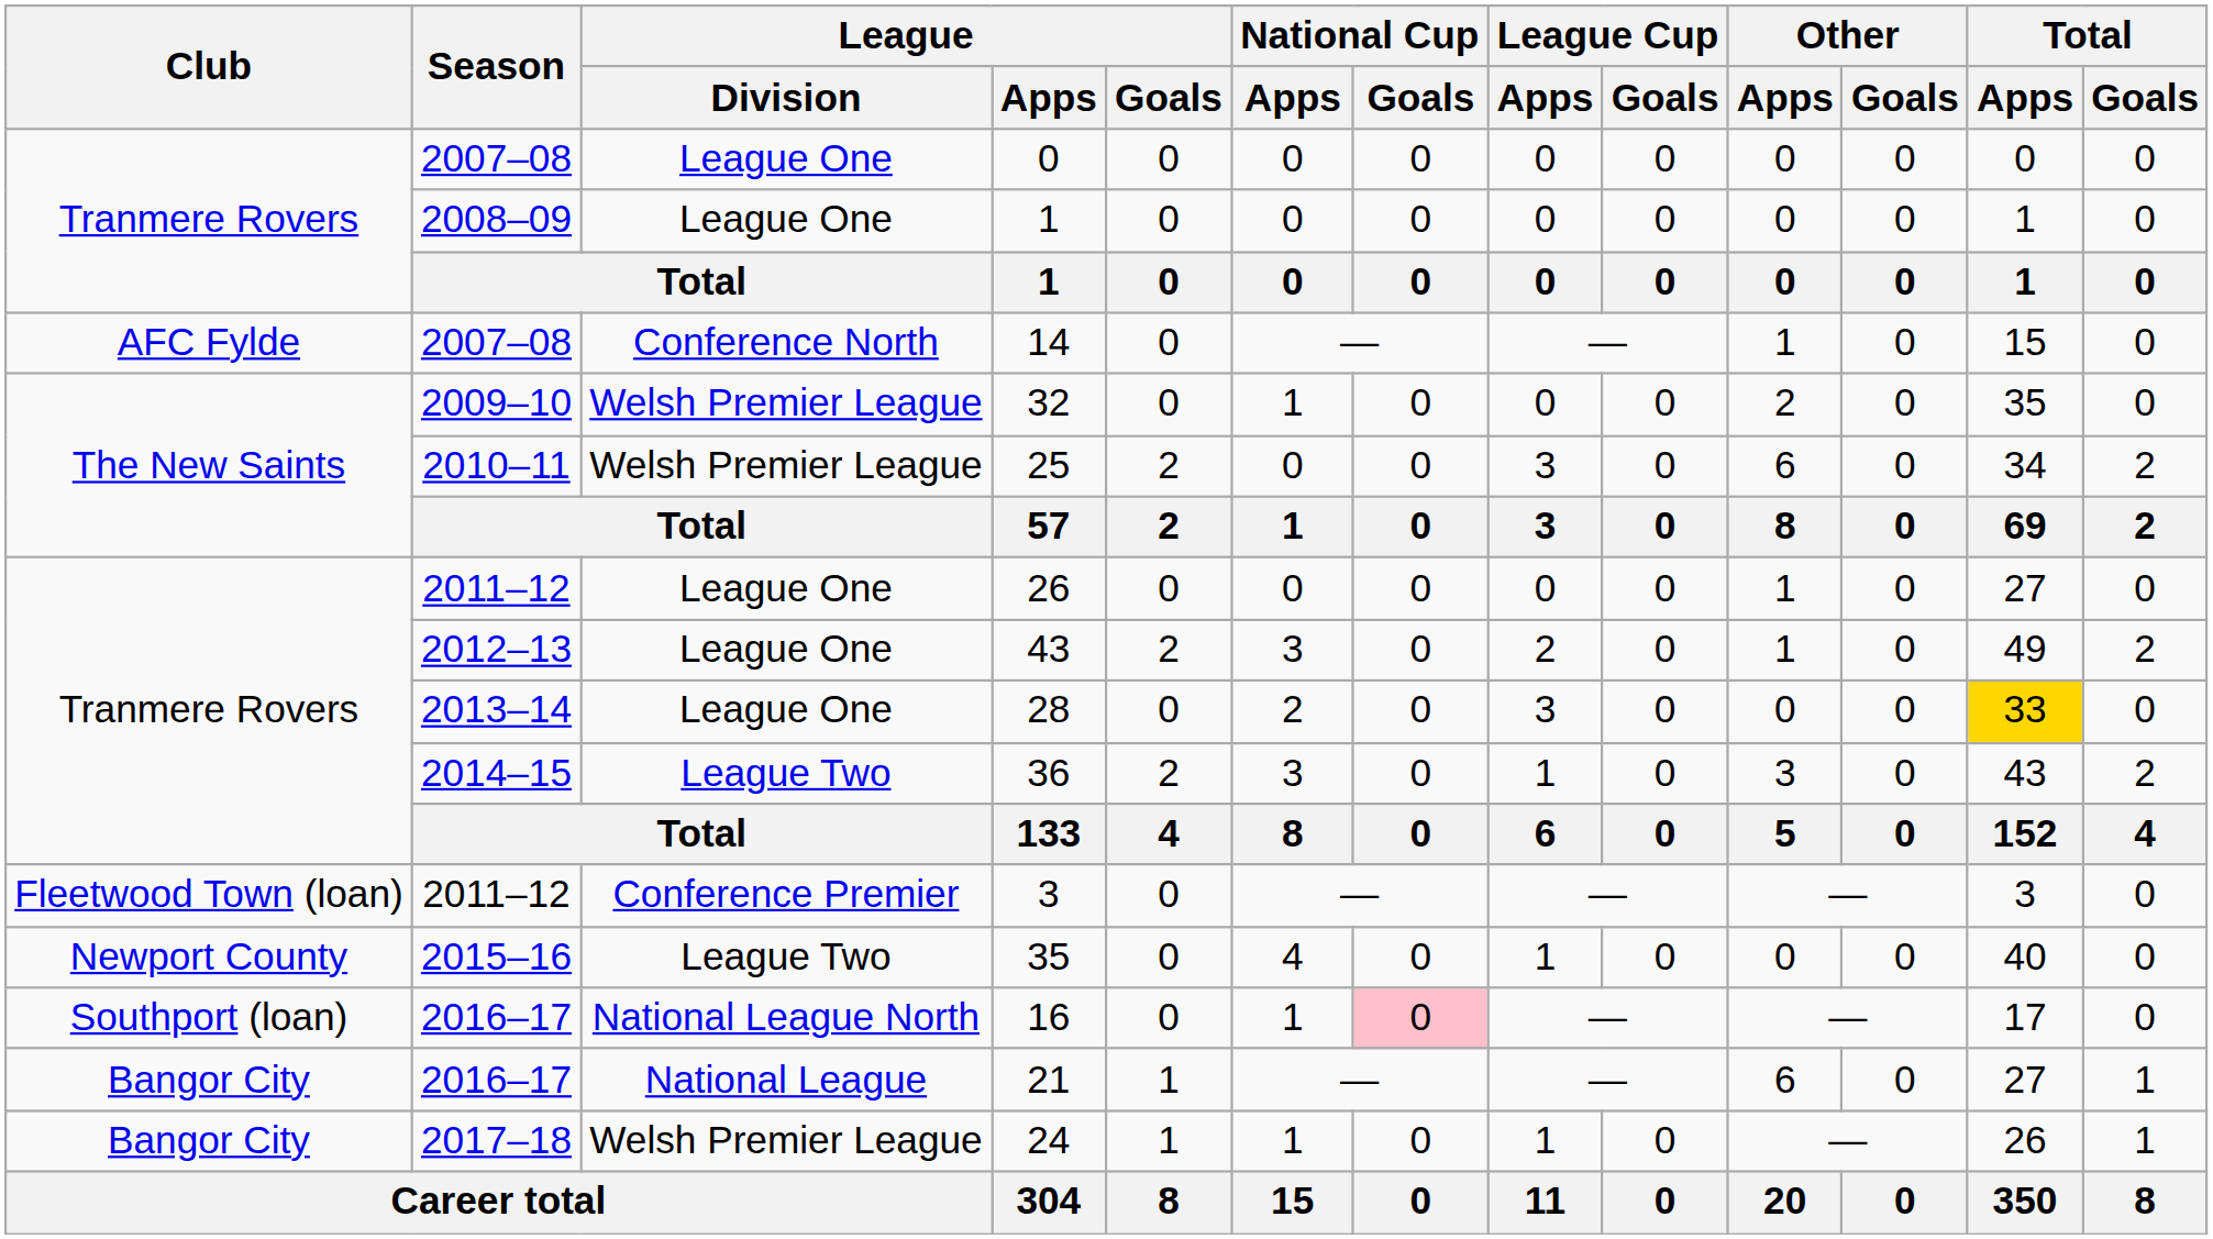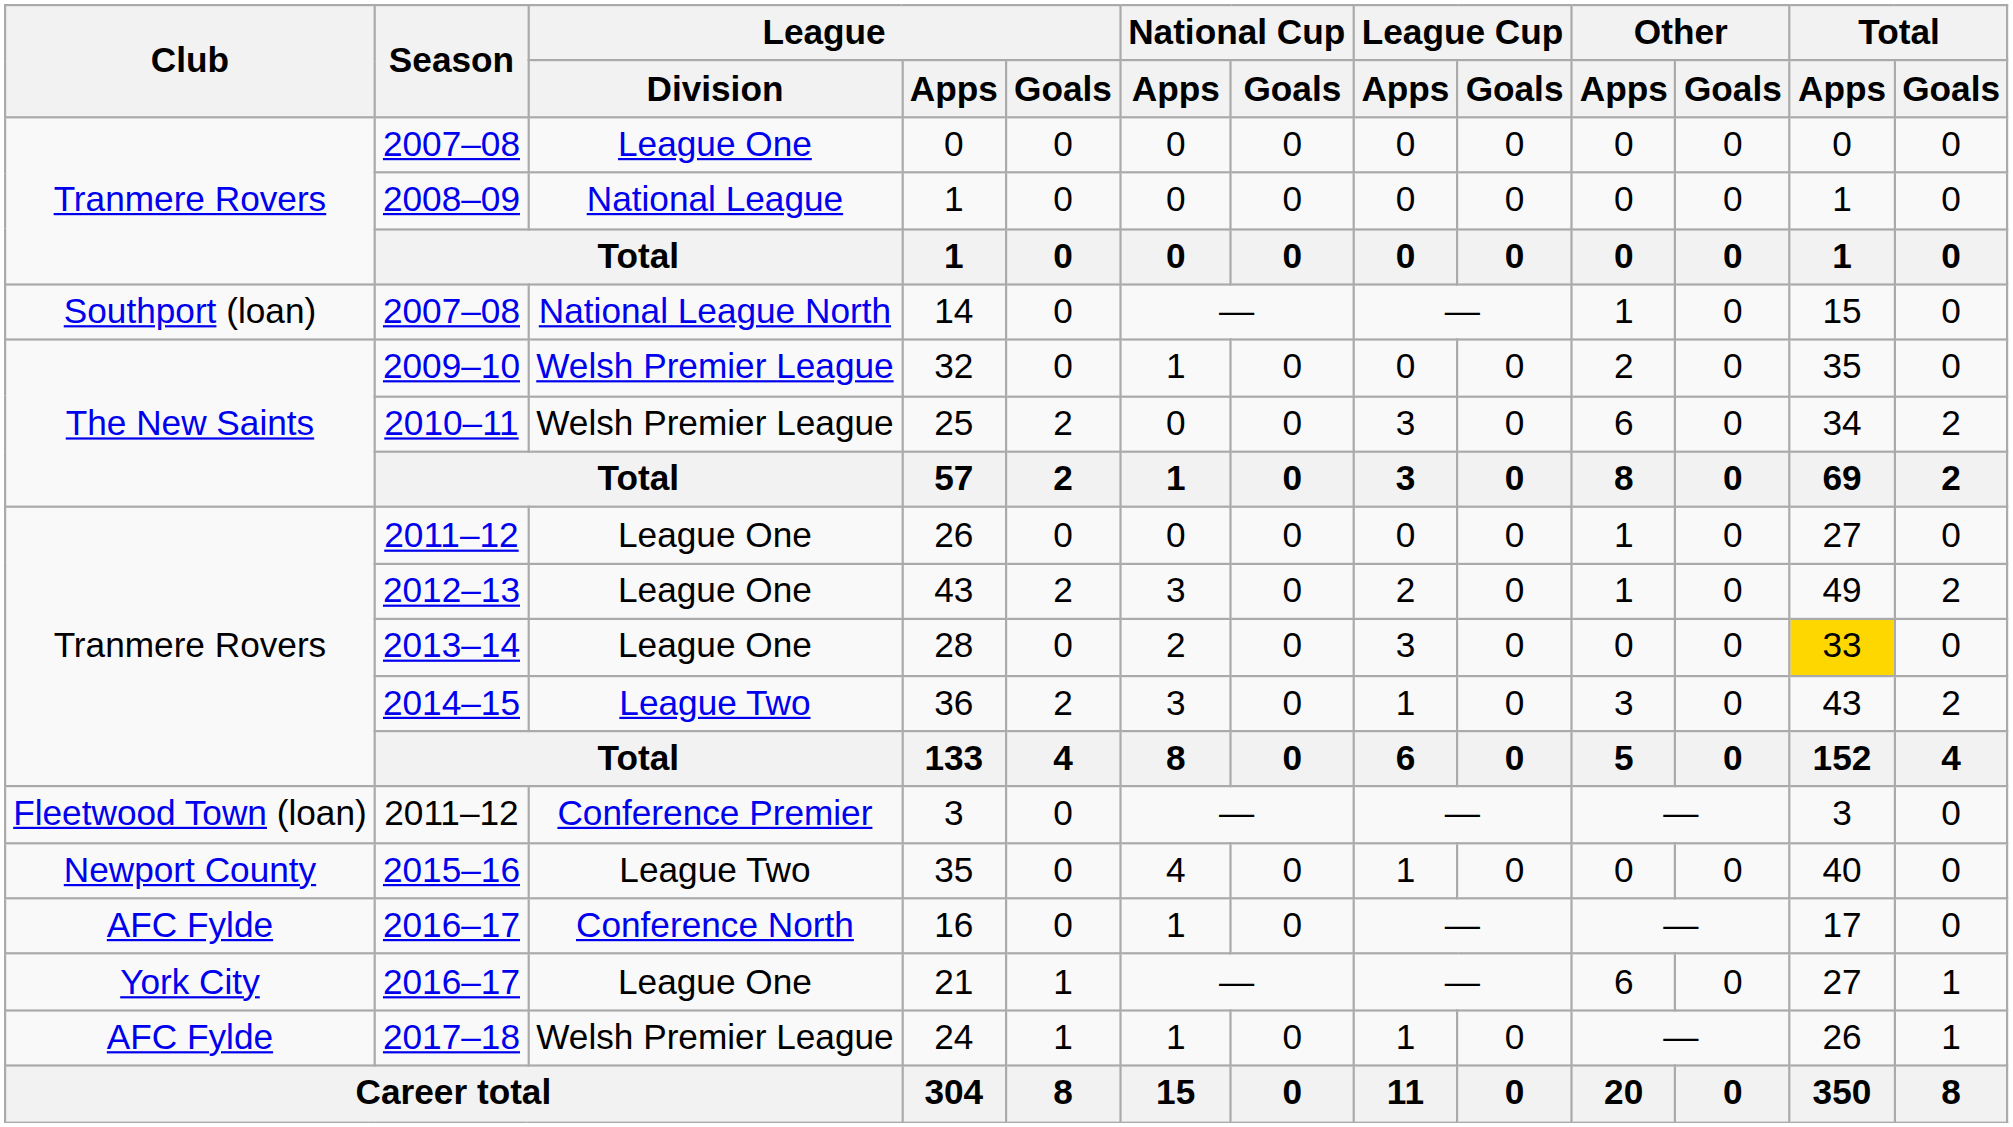2008–09 / 1 | League / Division: League One -> National League
14 | Club: AFC Fylde -> Southport (loan)
14 | League / Division: Conference North -> National League North
16 | Club: Southport (loan) -> AFC Fylde
16 | League / Division: National League North -> Conference North
16 | National Cup / Goals: pink background -> no background
21 | Club: Bangor City -> York City
21 | League / Division: National League -> League One
24 | Club: Bangor City -> AFC Fylde
